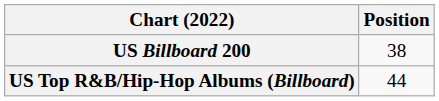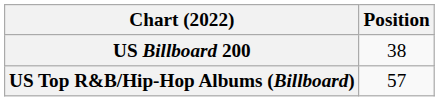US Top R&B/Hip-Hop Albums (Billboard) | Position: 44 -> 57
